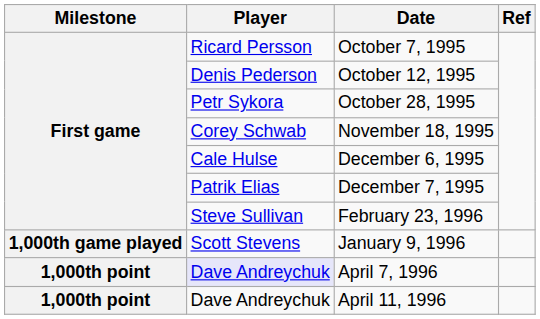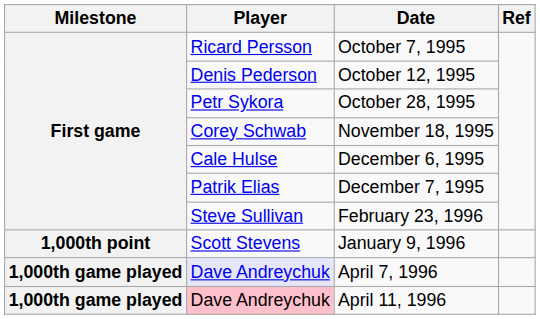January 9, 1996 | Milestone: 1,000th game played -> 1,000th point
April 7, 1996 | Milestone: 1,000th point -> 1,000th game played
April 11, 1996 | Milestone: 1,000th point -> 1,000th game played
April 11, 1996 | Player: no background -> pink background
